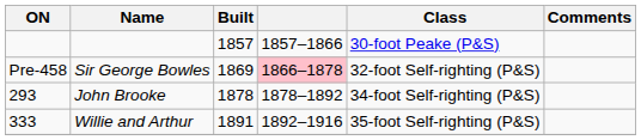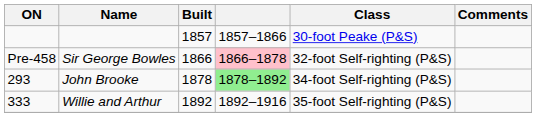Sir George Bowles | Built: 1869 -> 1866
John Brooke | column 4: no background -> lightgreen background
Willie and Arthur | Built: 1891 -> 1892
